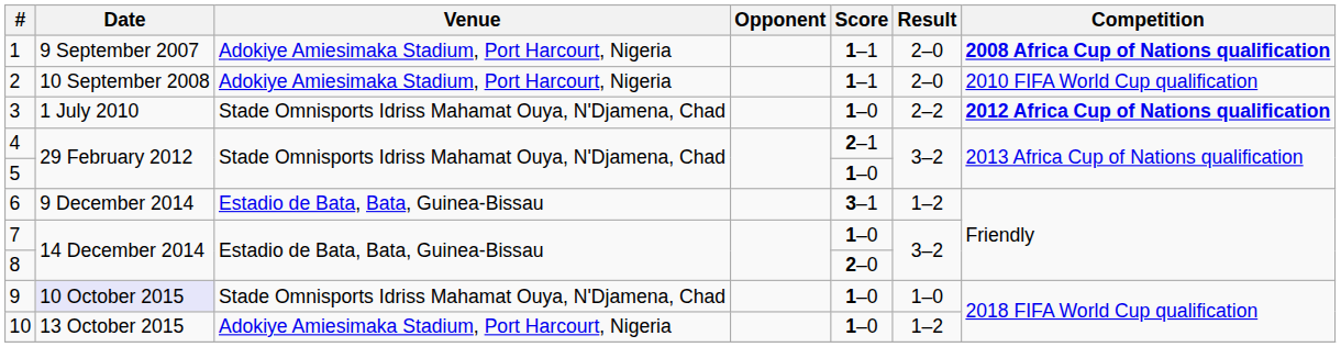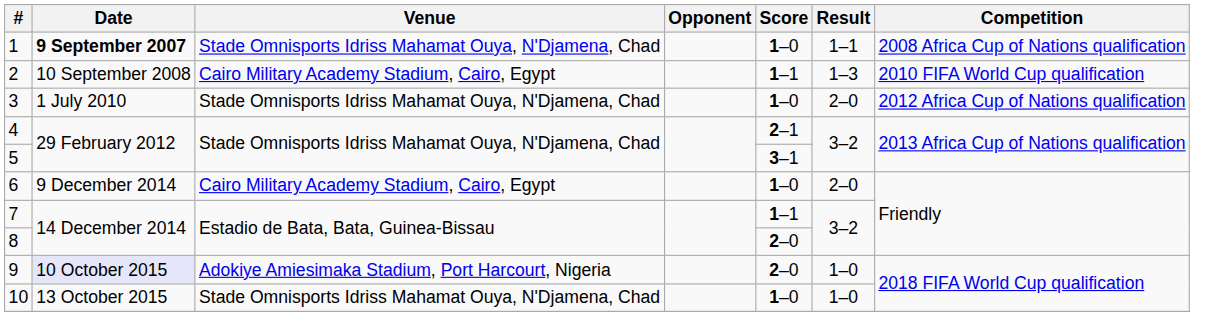1 | Date: normal -> bold
1 | Venue: Adokiye Amiesimaka Stadium, Port Harcourt, Nigeria -> Stade Omnisports Idriss Mahamat Ouya, N'Djamena, Chad
1 | Score: 1–1 -> 1–0
1 | Result: 2–0 -> 1–1
1 | Competition: bold -> normal
2 | Venue: Adokiye Amiesimaka Stadium, Port Harcourt, Nigeria -> Cairo Military Academy Stadium, Cairo, Egypt
2 | Result: 2–0 -> 1–3
3 | Result: 2–2 -> 2–0
3 | Competition: bold -> normal
5 | Score: 1–0 -> 3–1
6 | Venue: Estadio de Bata, Bata, Guinea-Bissau -> Cairo Military Academy Stadium, Cairo, Egypt
6 | Score: 3–1 -> 1–0
6 | Result: 1–2 -> 2–0
7 | Score: 1–0 -> 1–1
9 | Venue: Stade Omnisports Idriss Mahamat Ouya, N'Djamena, Chad -> Adokiye Amiesimaka Stadium, Port Harcourt, Nigeria
9 | Score: 1–0 -> 2–0
10 | Venue: Adokiye Amiesimaka Stadium, Port Harcourt, Nigeria -> Stade Omnisports Idriss Mahamat Ouya, N'Djamena, Chad
10 | Result: 1–2 -> 1–0
